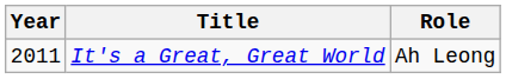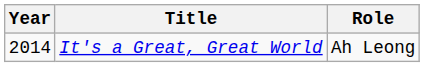It's a Great, Great World | Year: 2011 -> 2014
